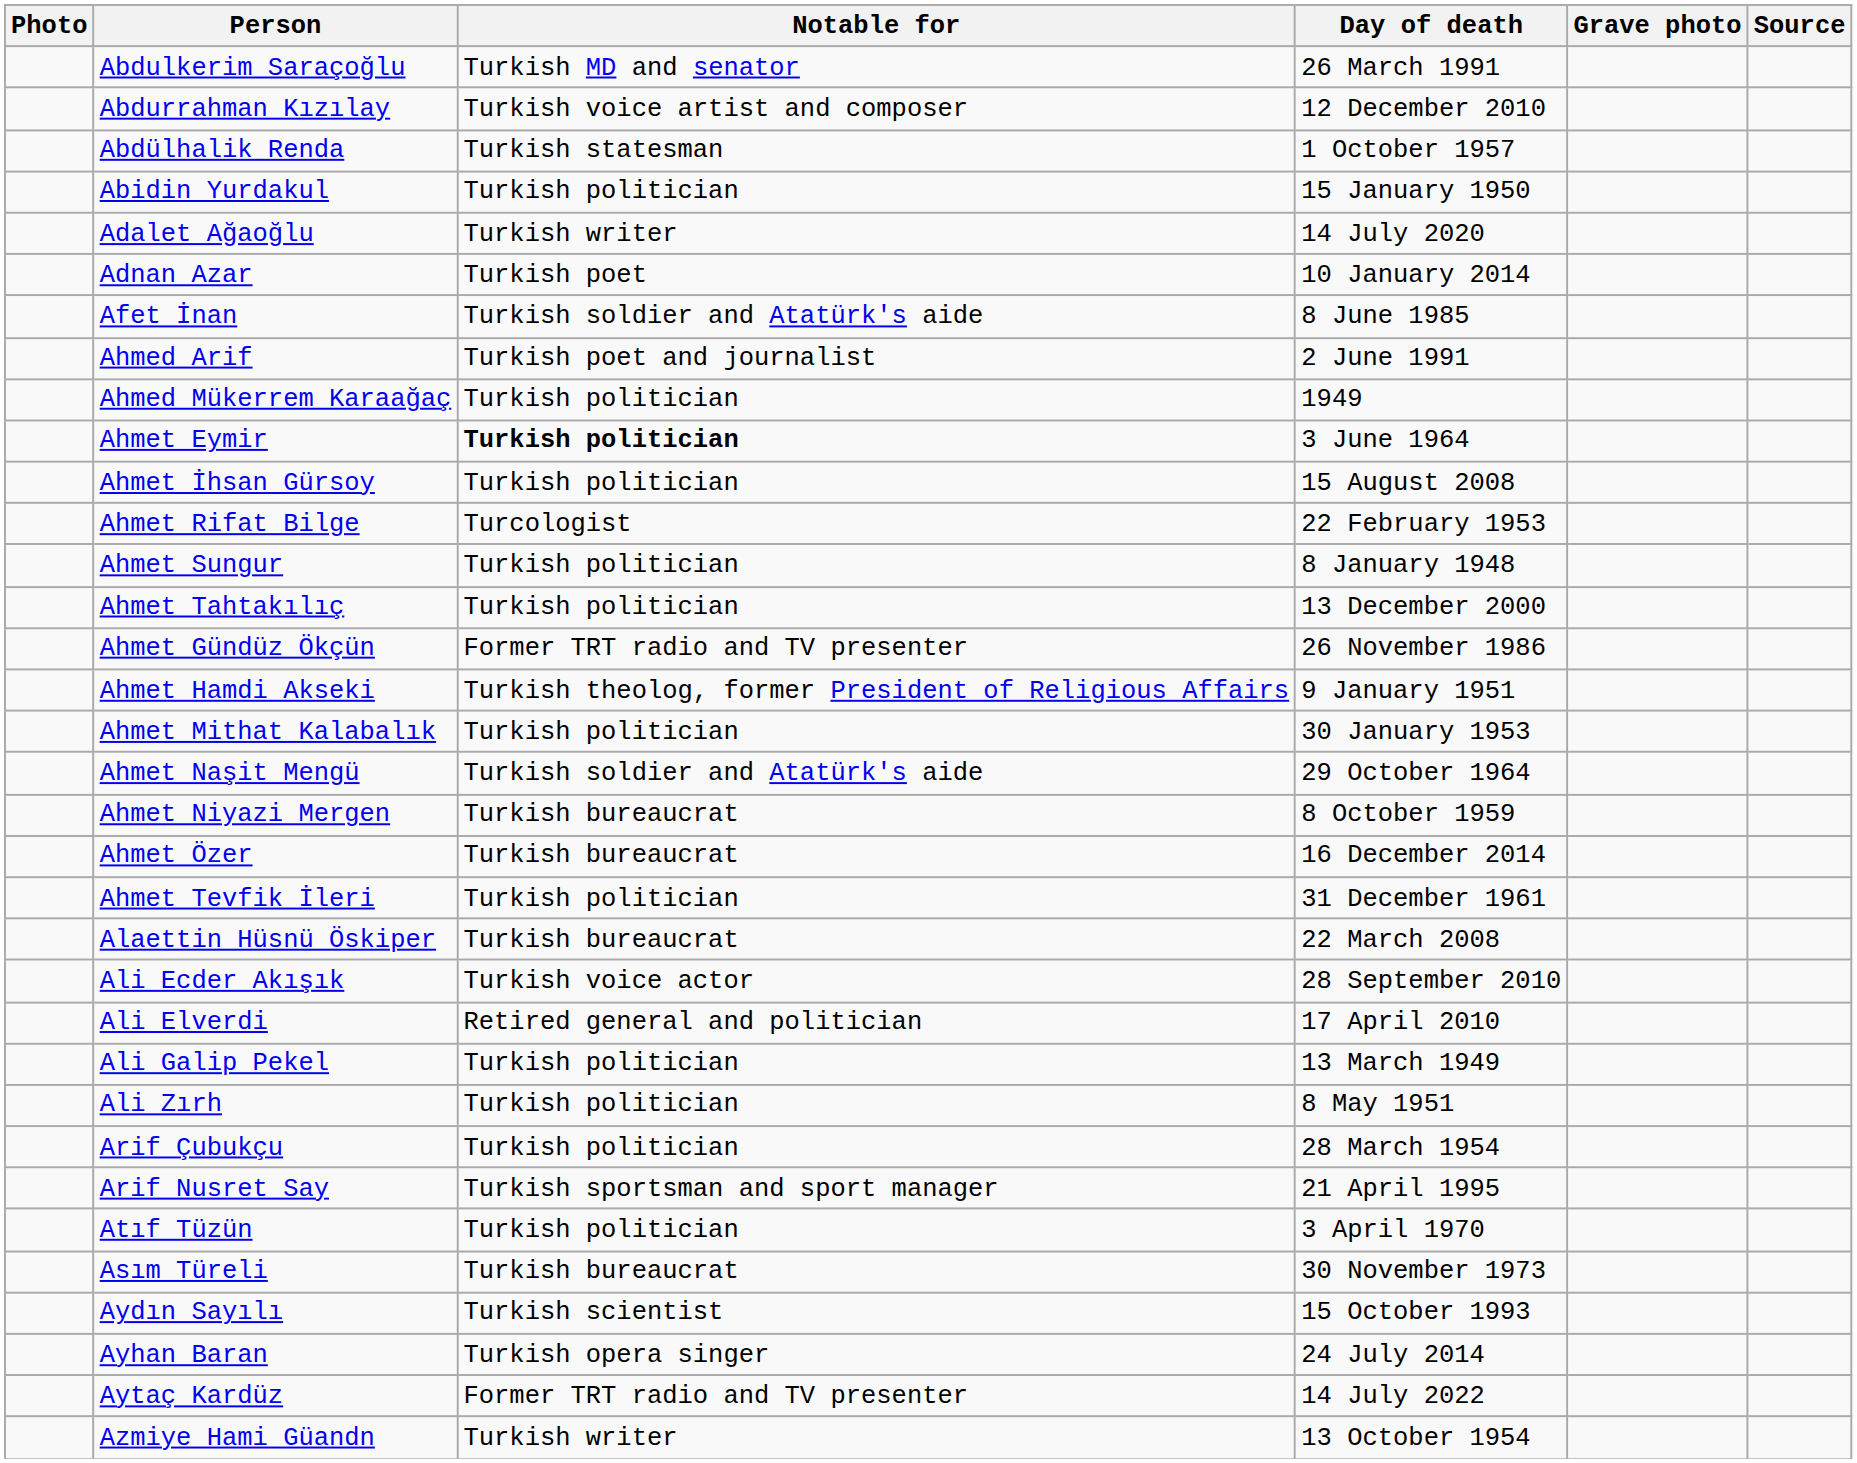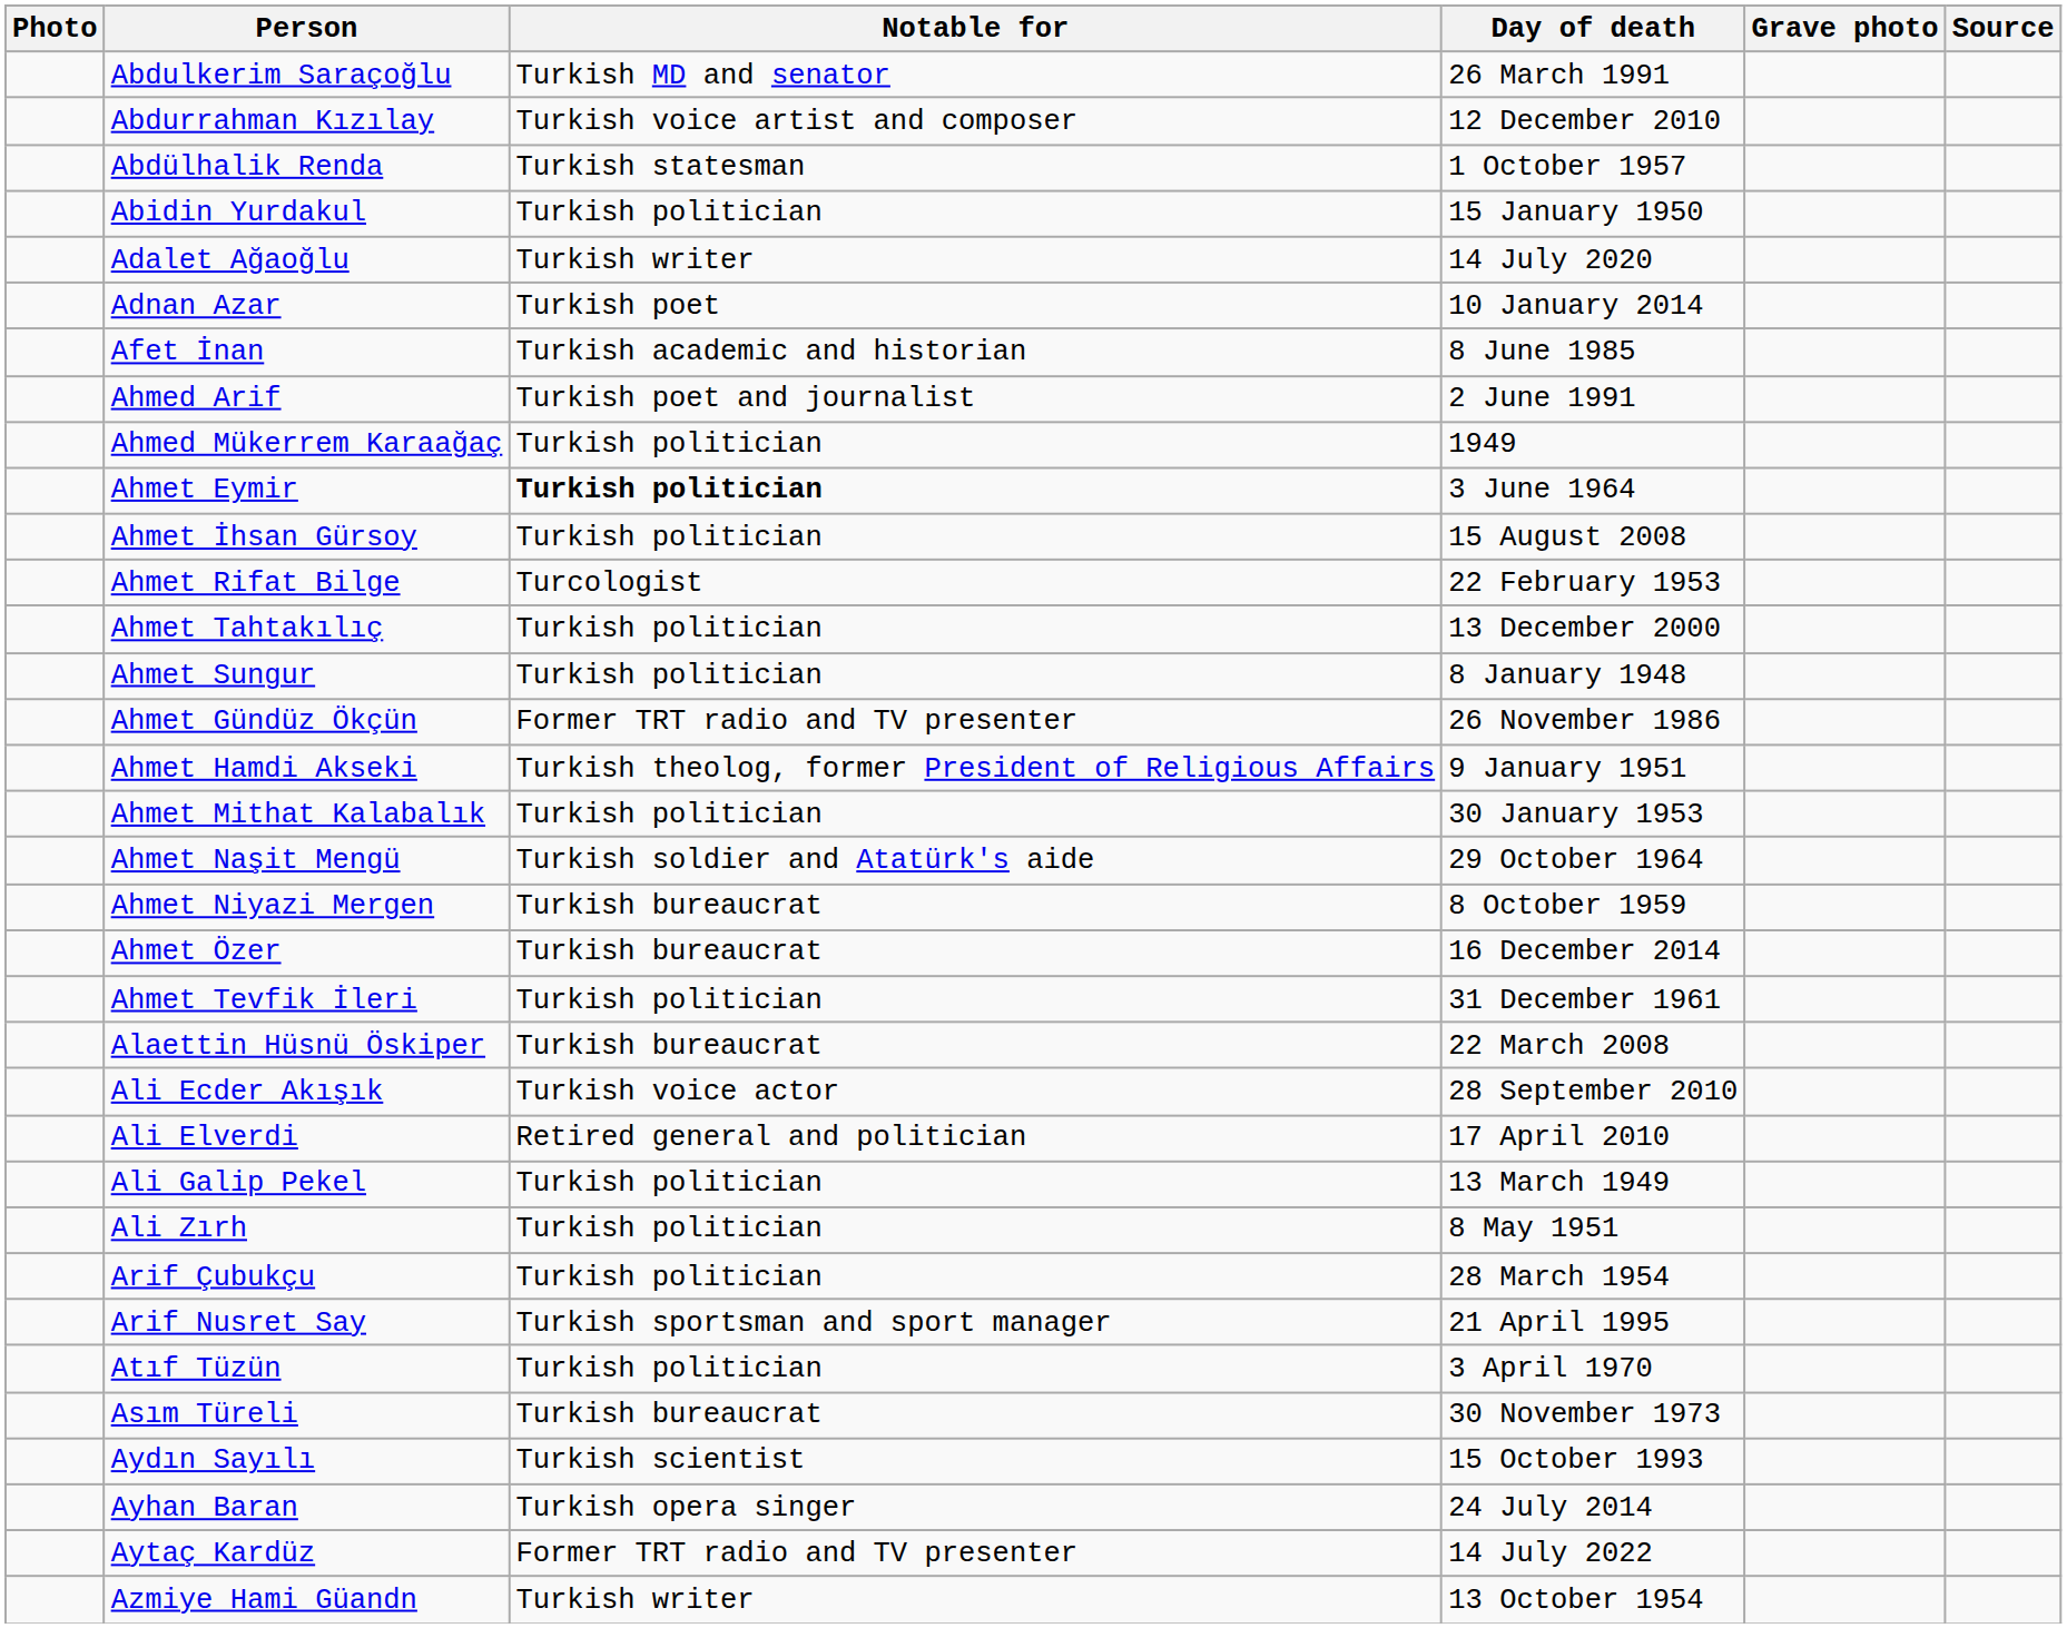Afet İnan | Notable for: Turkish soldier and Atatürk's aide -> Turkish academic and historian
rows swapped: Ahmet Sungur <-> Ahmet Tahtakılıç
